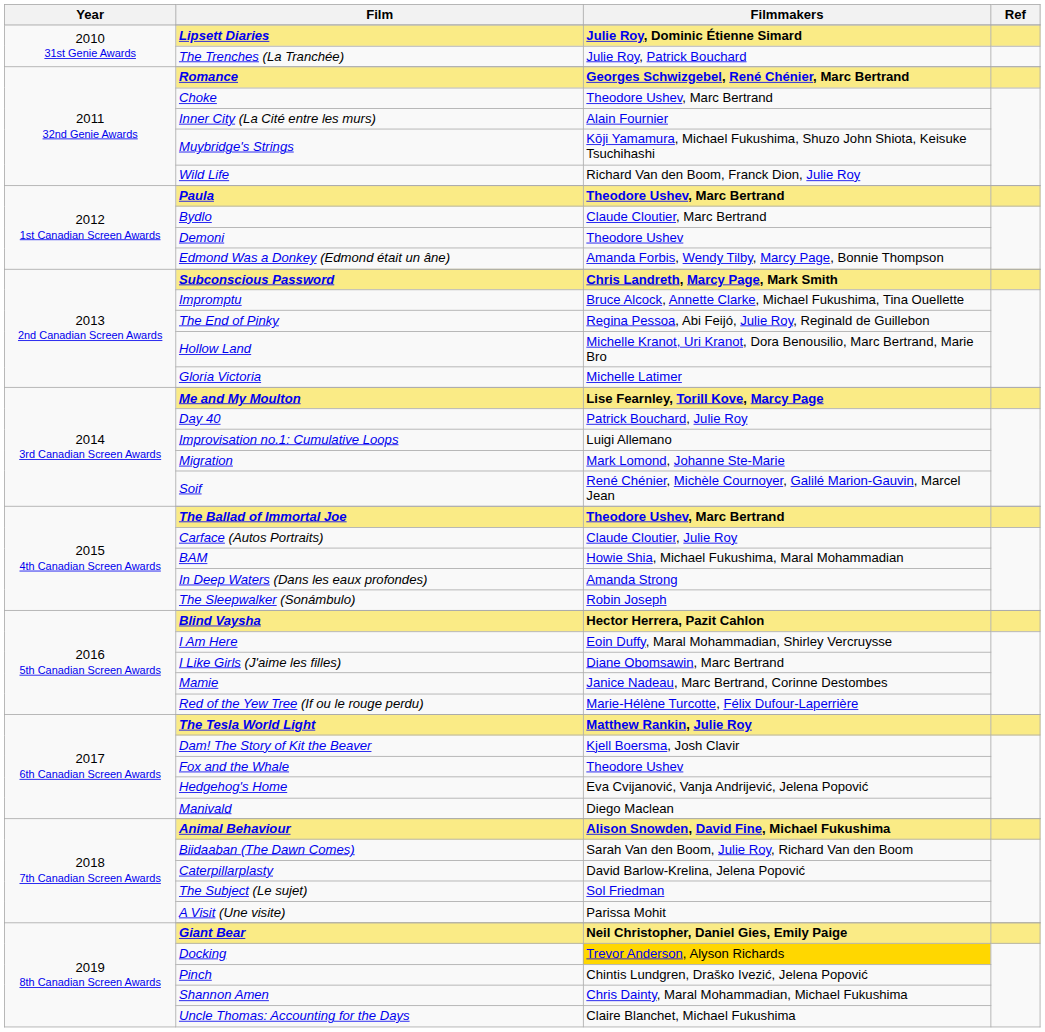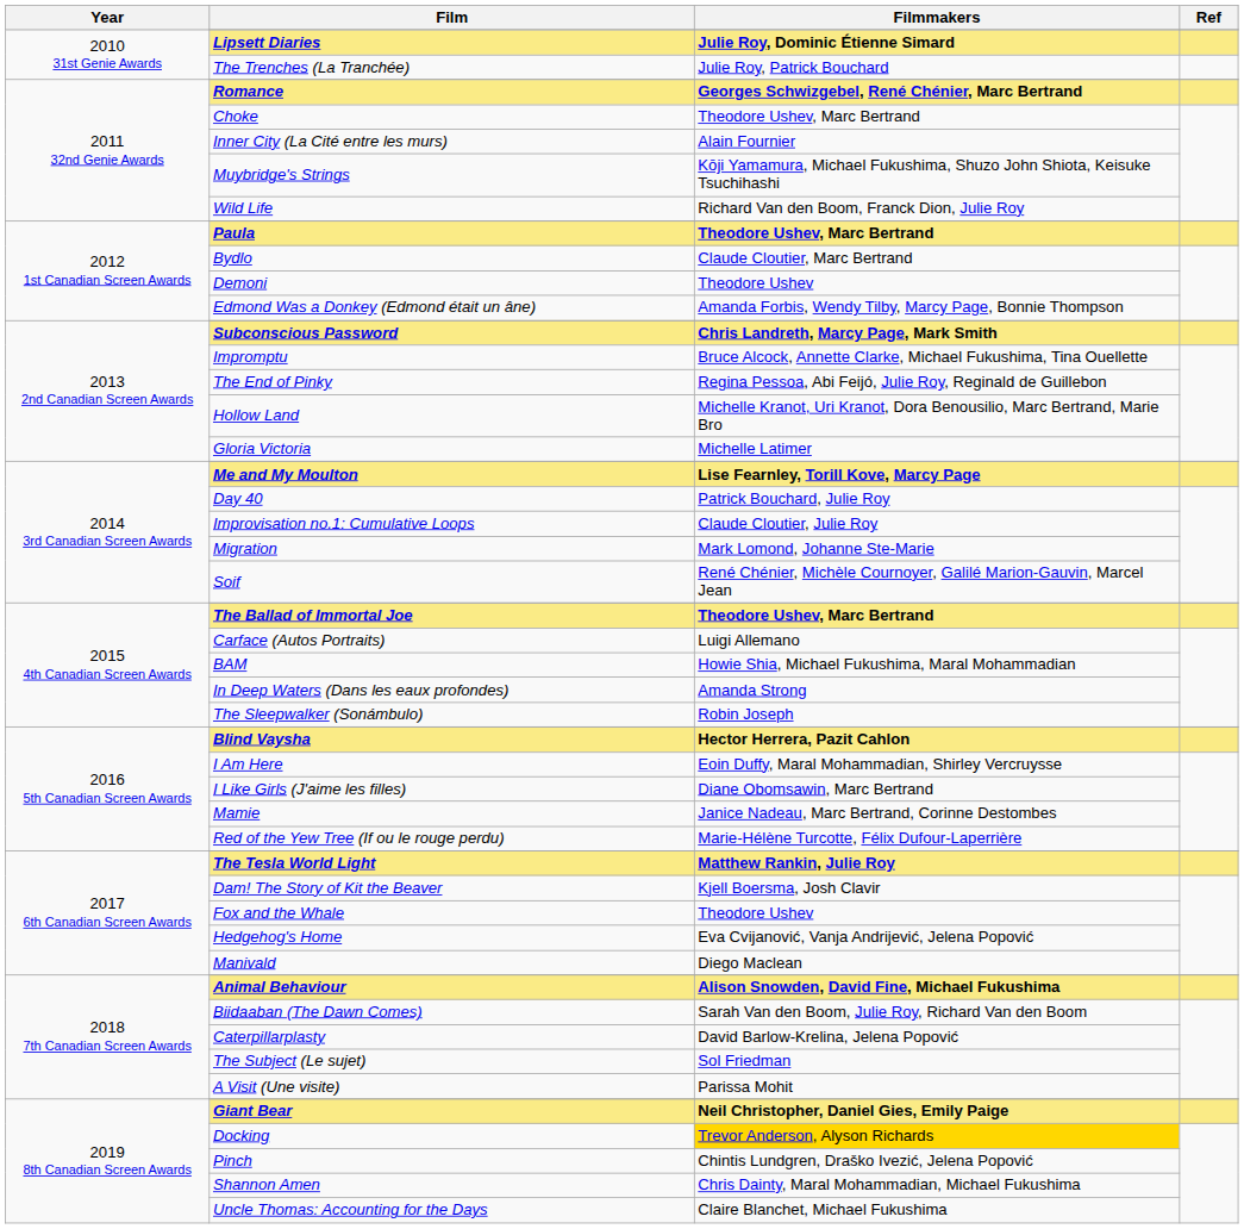Improvisation no.1: Cumulative Loops | Filmmakers: Luigi Allemano -> Claude Cloutier, Julie Roy
Carface (Autos Portraits) | Filmmakers: Claude Cloutier, Julie Roy -> Luigi Allemano
